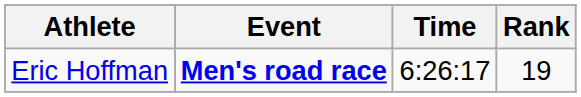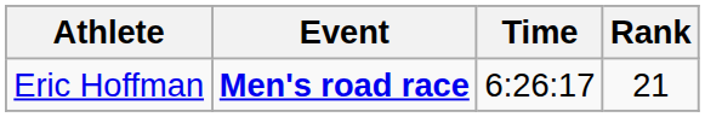Eric Hoffman | Rank: 19 -> 21
